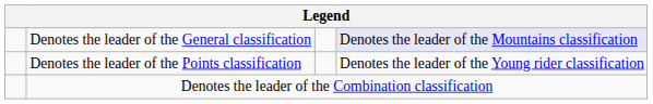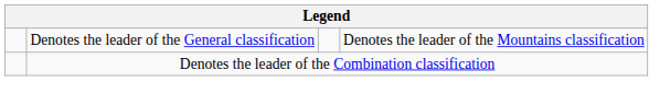Denotes the leader of the General classification | column 4: lavender background -> no background
- row: Denotes the leader of the Points classification | Denotes the leader of the Young rider classification
